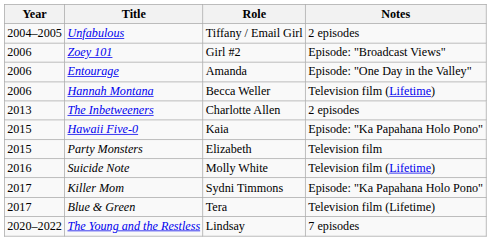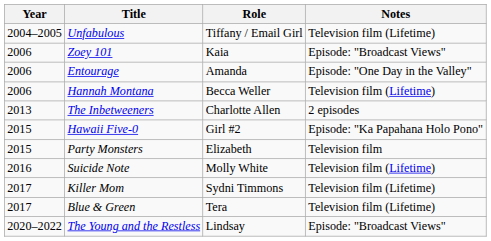Unfabulous | Notes: 2 episodes -> Television film (Lifetime)
Zoey 101 | Role: Girl #2 -> Kaia
Hawaii Five-0 | Role: Kaia -> Girl #2
Killer Mom | Notes: Episode: "Ka Papahana Holo Pono" -> Television film (Lifetime)
The Young and the Restless | Notes: 7 episodes -> Episode: "Broadcast Views"
